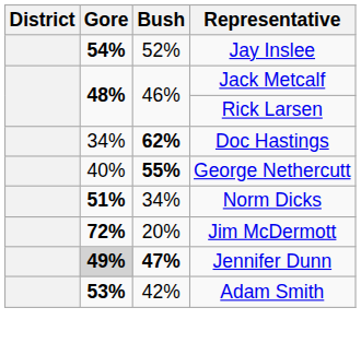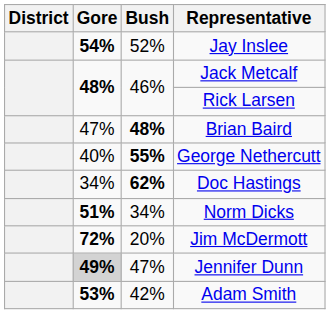+ row: 47% | 48% | Brian Baird
rows swapped: Doc Hastings <-> George Nethercutt
Jennifer Dunn | Bush: bold -> normal
